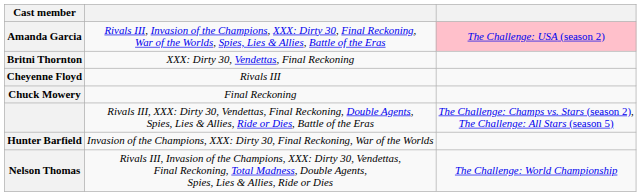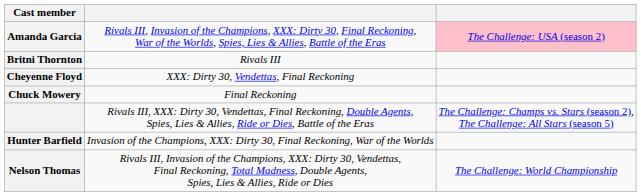Britni Thornton | column 2: XXX: Dirty 30, Vendettas, Final Reckoning -> Rivals III
Cheyenne Floyd | column 2: Rivals III -> XXX: Dirty 30, Vendettas, Final Reckoning
